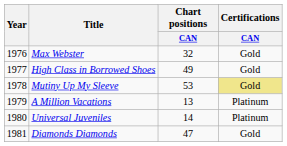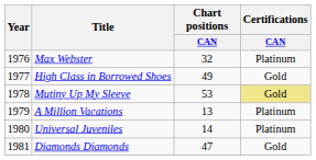Max Webster | Certifications / CAN: Gold -> Platinum
